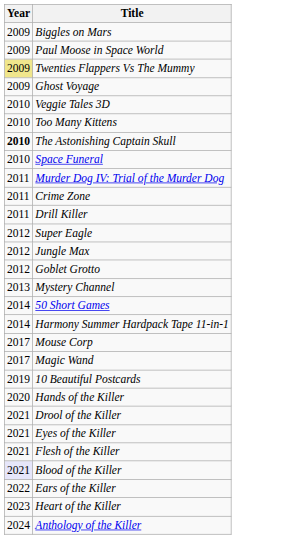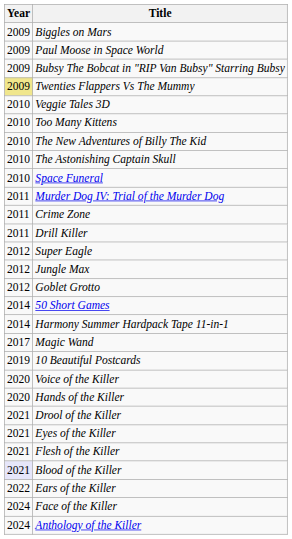+ row: 2009 | Bubsy The Bobcat in "RIP Van Bubsy" Starring Bubsy
- row: 2009 | Ghost Voyage
+ row: 2010 | The New Adventures of Billy The Kid
The Astonishing Captain Skull | Year: bold -> normal
- row: 2013 | Mystery Channel
- row: 2017 | Mouse Corp
+ row: 2020 | Voice of the Killer
- row: 2023 | Heart of the Killer
+ row: 2024 | Face of the Killer
